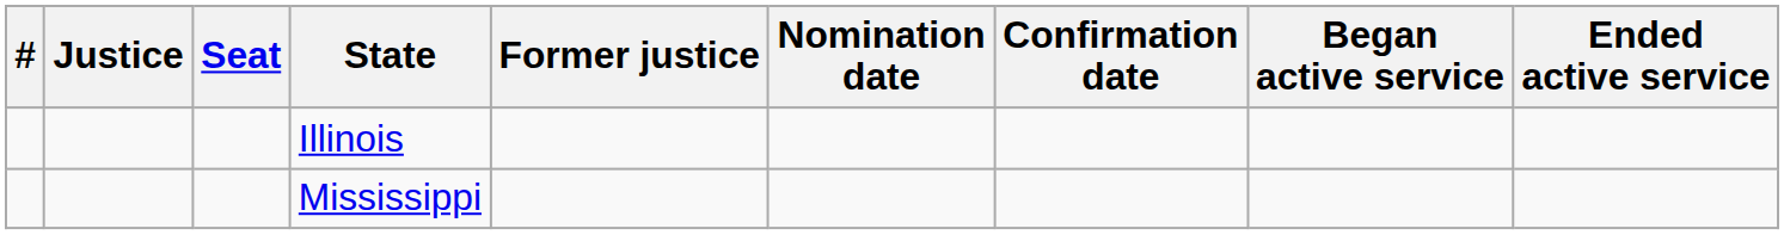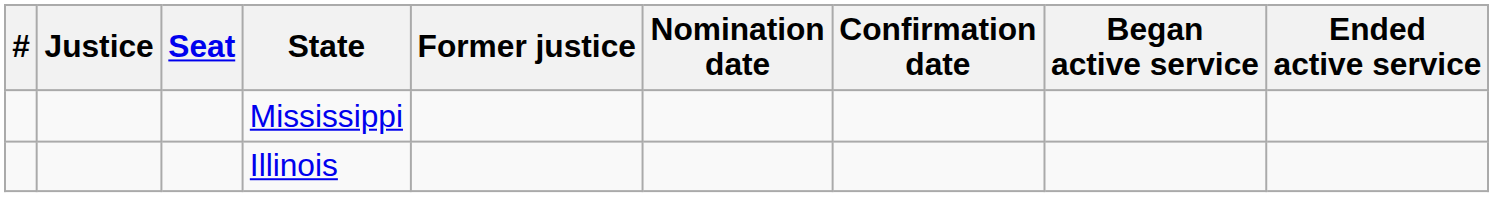rows swapped: Mississippi <-> Illinois
